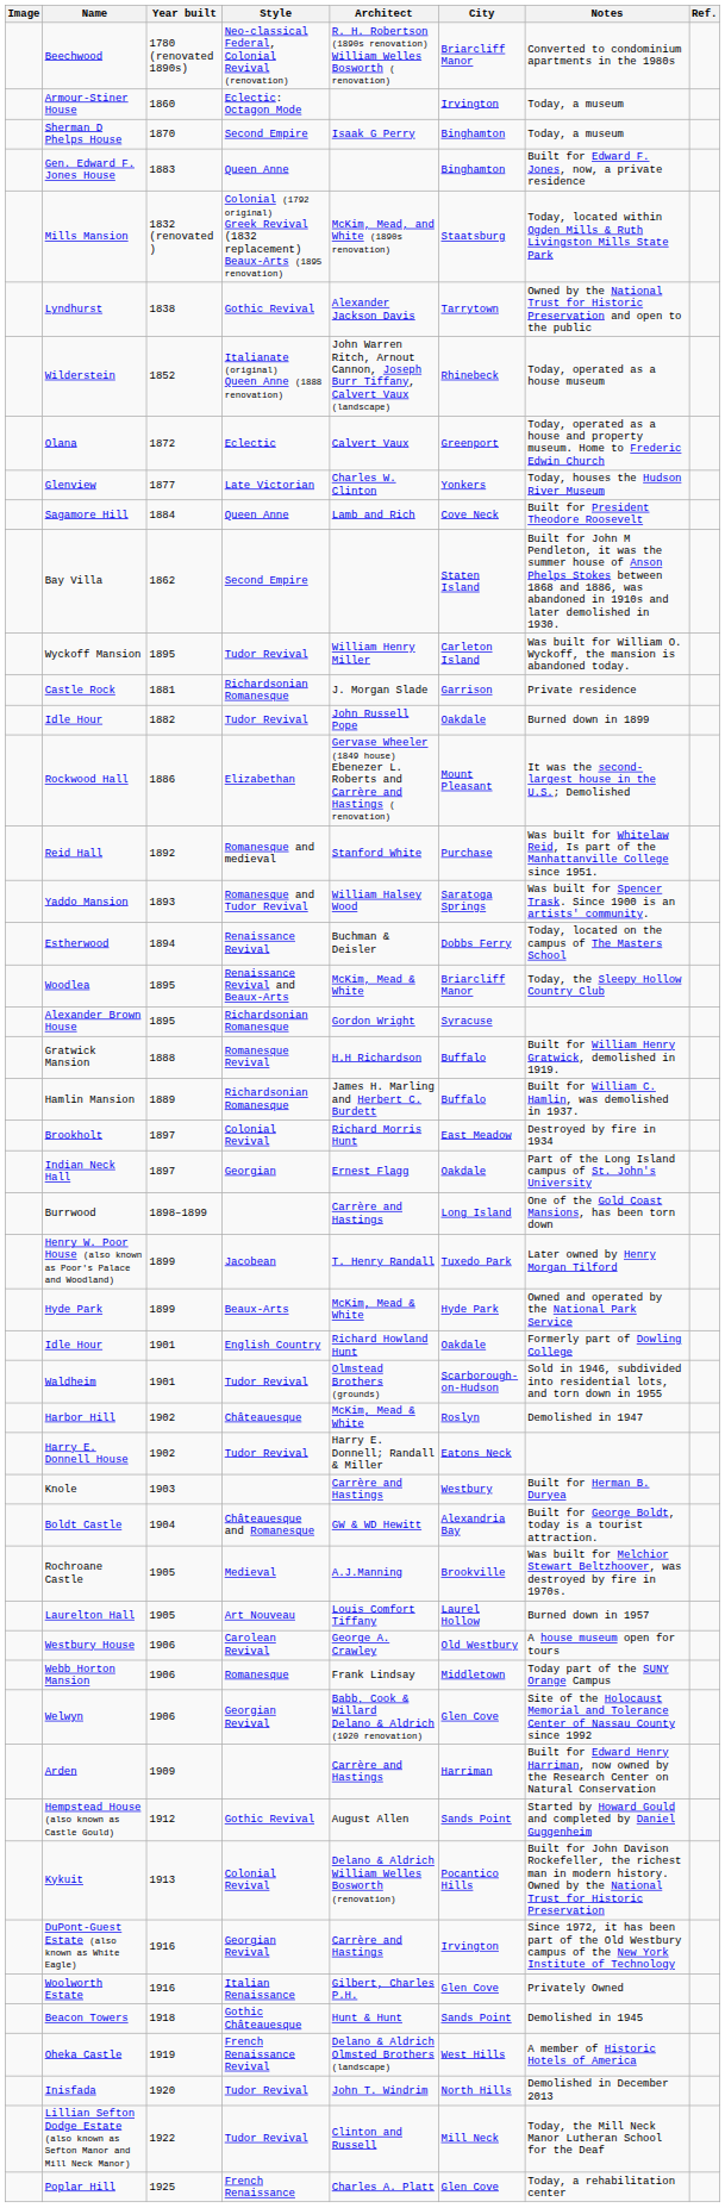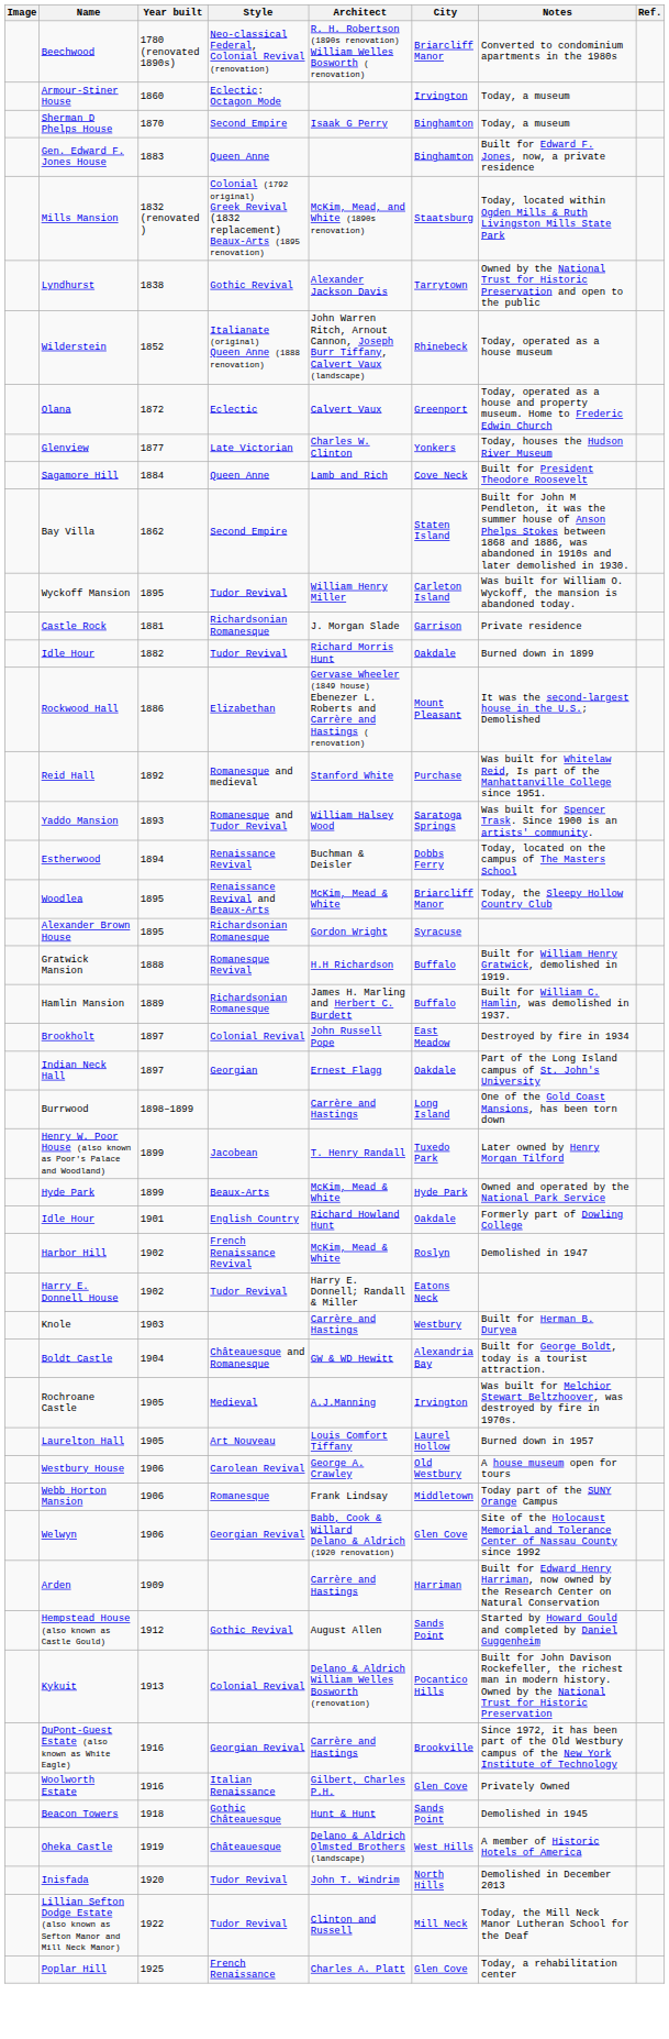Idle Hour / 1882 | Architect: John Russell Pope -> Richard Morris Hunt
Brookholt | Architect: Richard Morris Hunt -> John Russell Pope
- row: Waldheim | 1901 | Tudor Revival | Olmstead Brothers (grounds) | Scarborough-on-Hudson | Sold in 1946, subdivided into residential lots, and torn down in 1955
Harbor Hill | Style: Châteauesque -> French Renaissance Revival
Rochroane Castle | City: Brookville -> Irvington
DuPont-Guest Estate (also known as White Eagle) | City: Irvington -> Brookville
Oheka Castle | Style: French Renaissance Revival -> Châteauesque
